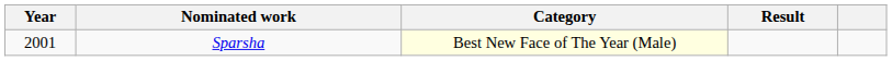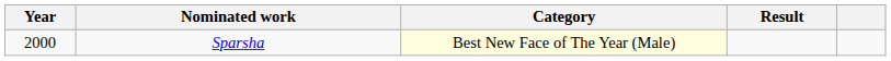Sparsha | Year: 2001 -> 2000
